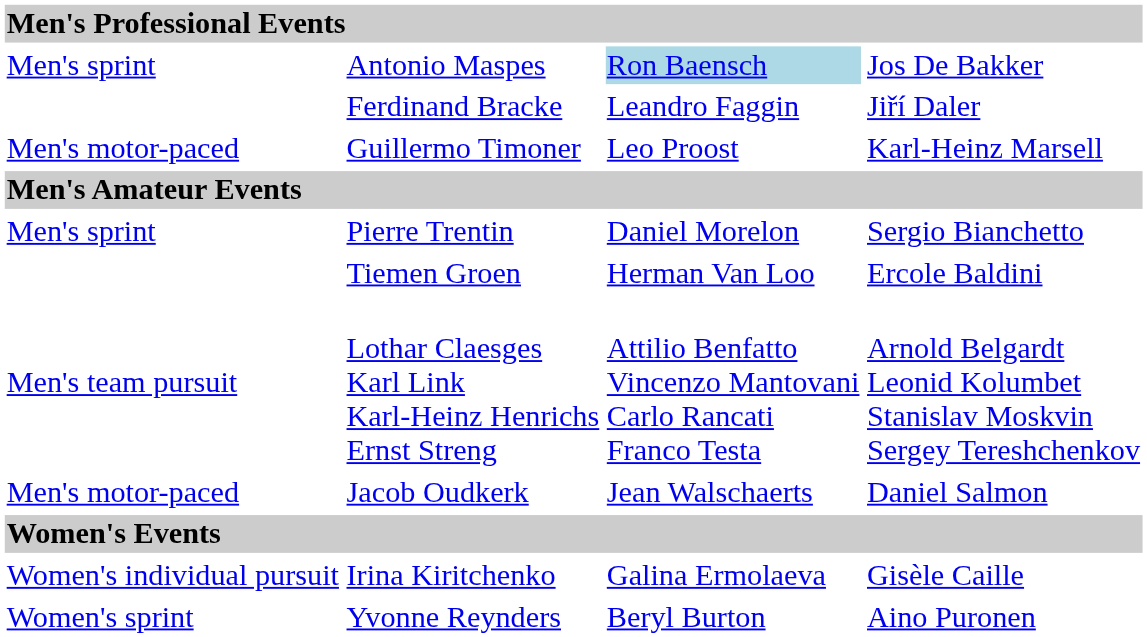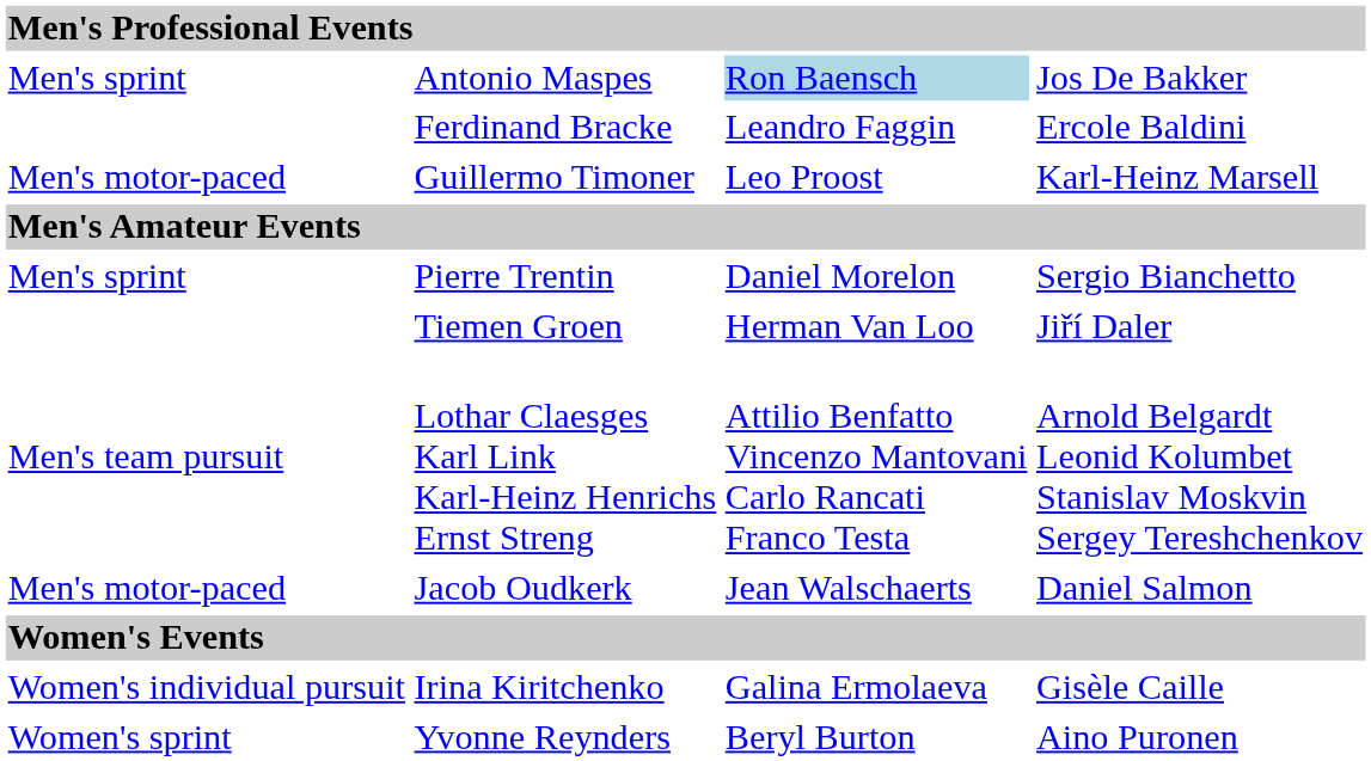Ferdinand Bracke | column 4: Jiří Daler -> Ercole Baldini
Tiemen Groen | column 4: Ercole Baldini -> Jiří Daler
